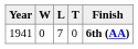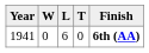1941 | L: 7 -> 6
